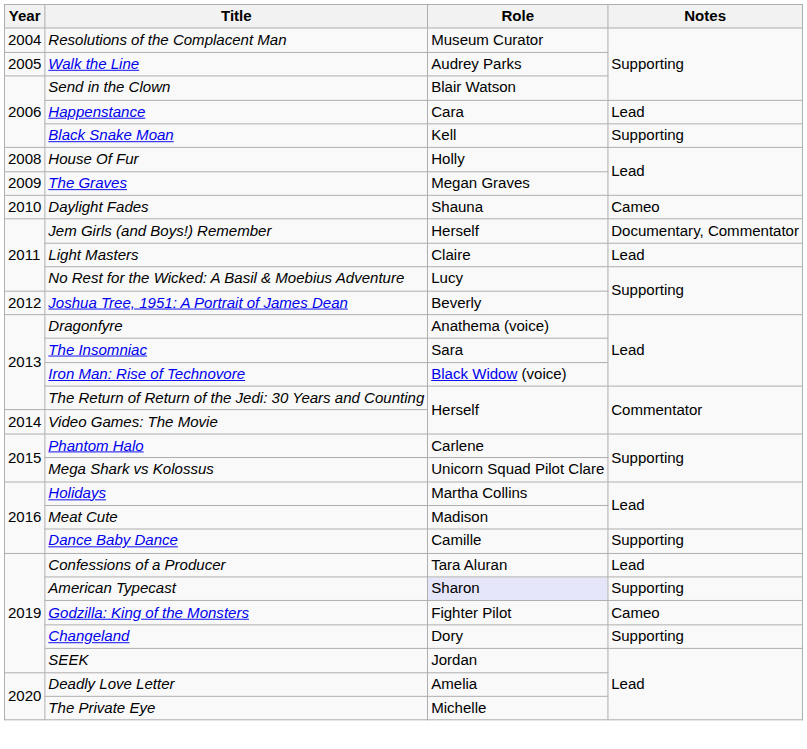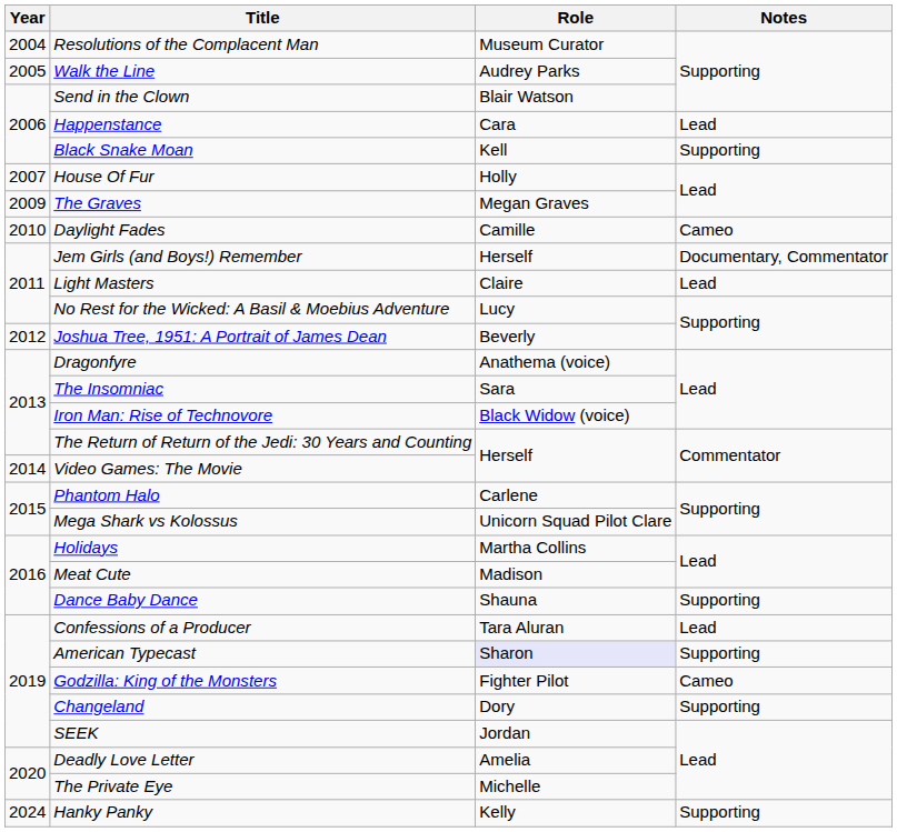House Of Fur | Year: 2008 -> 2007
Daylight Fades | Role: Shauna -> Camille
Dance Baby Dance | Role: Camille -> Shauna
+ row: 2024 | Hanky Panky | Kelly | Supporting
